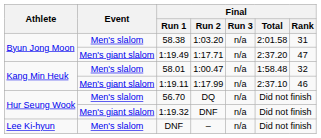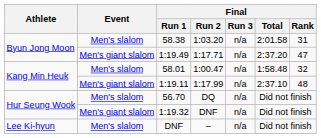1:19.11 | Final / Rank: 46 -> 48
